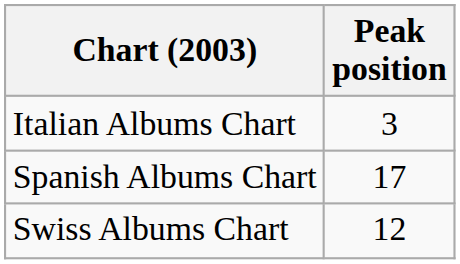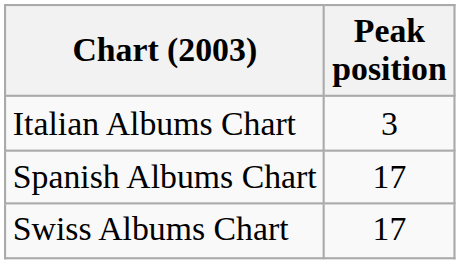Swiss Albums Chart | Peak position: 12 -> 17
